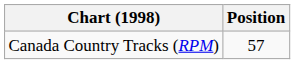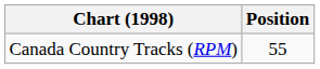Canada Country Tracks (RPM) | Position: 57 -> 55
